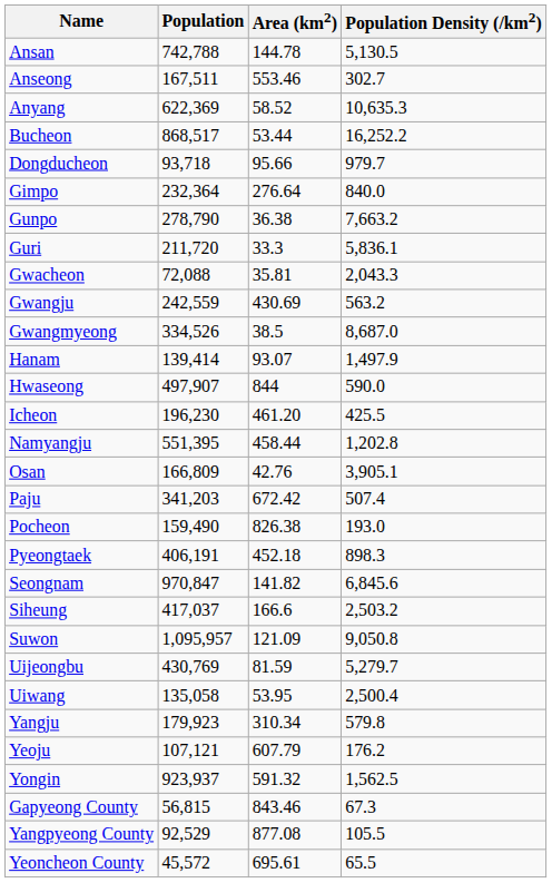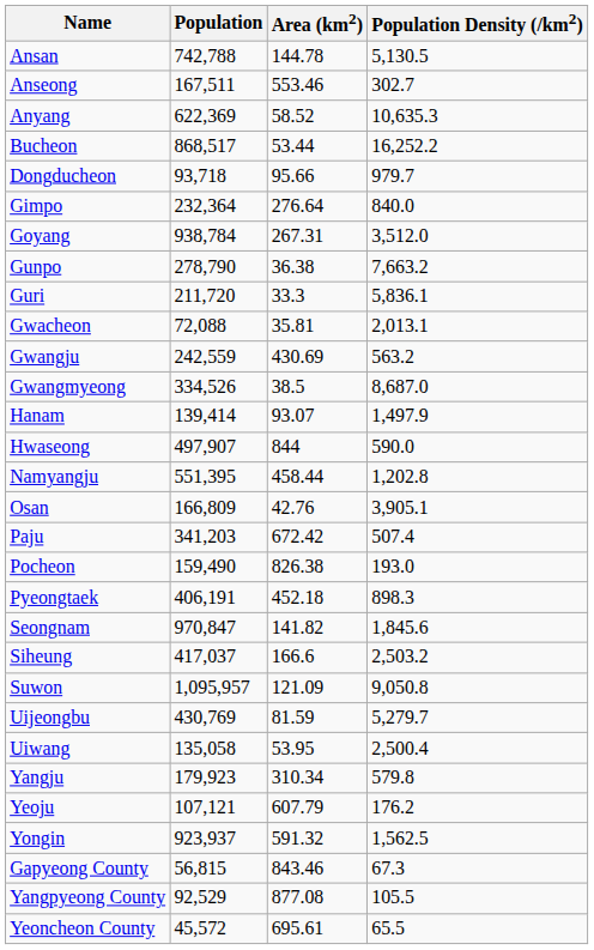+ row: Goyang | 938,784 | 267.31 | 3,512.0
Gwacheon | Population Density (/km2): 2,043.3 -> 2,013.1
- row: Icheon | 196,230 | 461.20 | 425.5
Seongnam | Population Density (/km2): 6,845.6 -> 1,845.6
